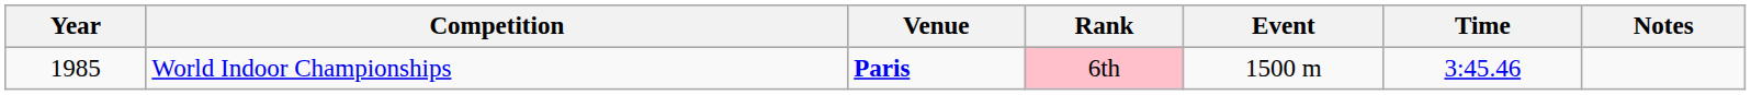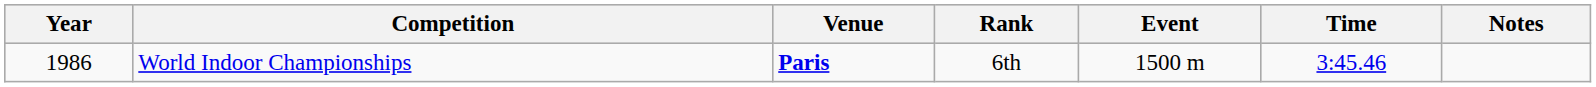World Indoor Championships | Year: 1985 -> 1986
World Indoor Championships | Rank: pink background -> no background
